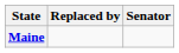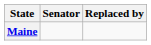columns swapped: Senator <-> Replaced by
